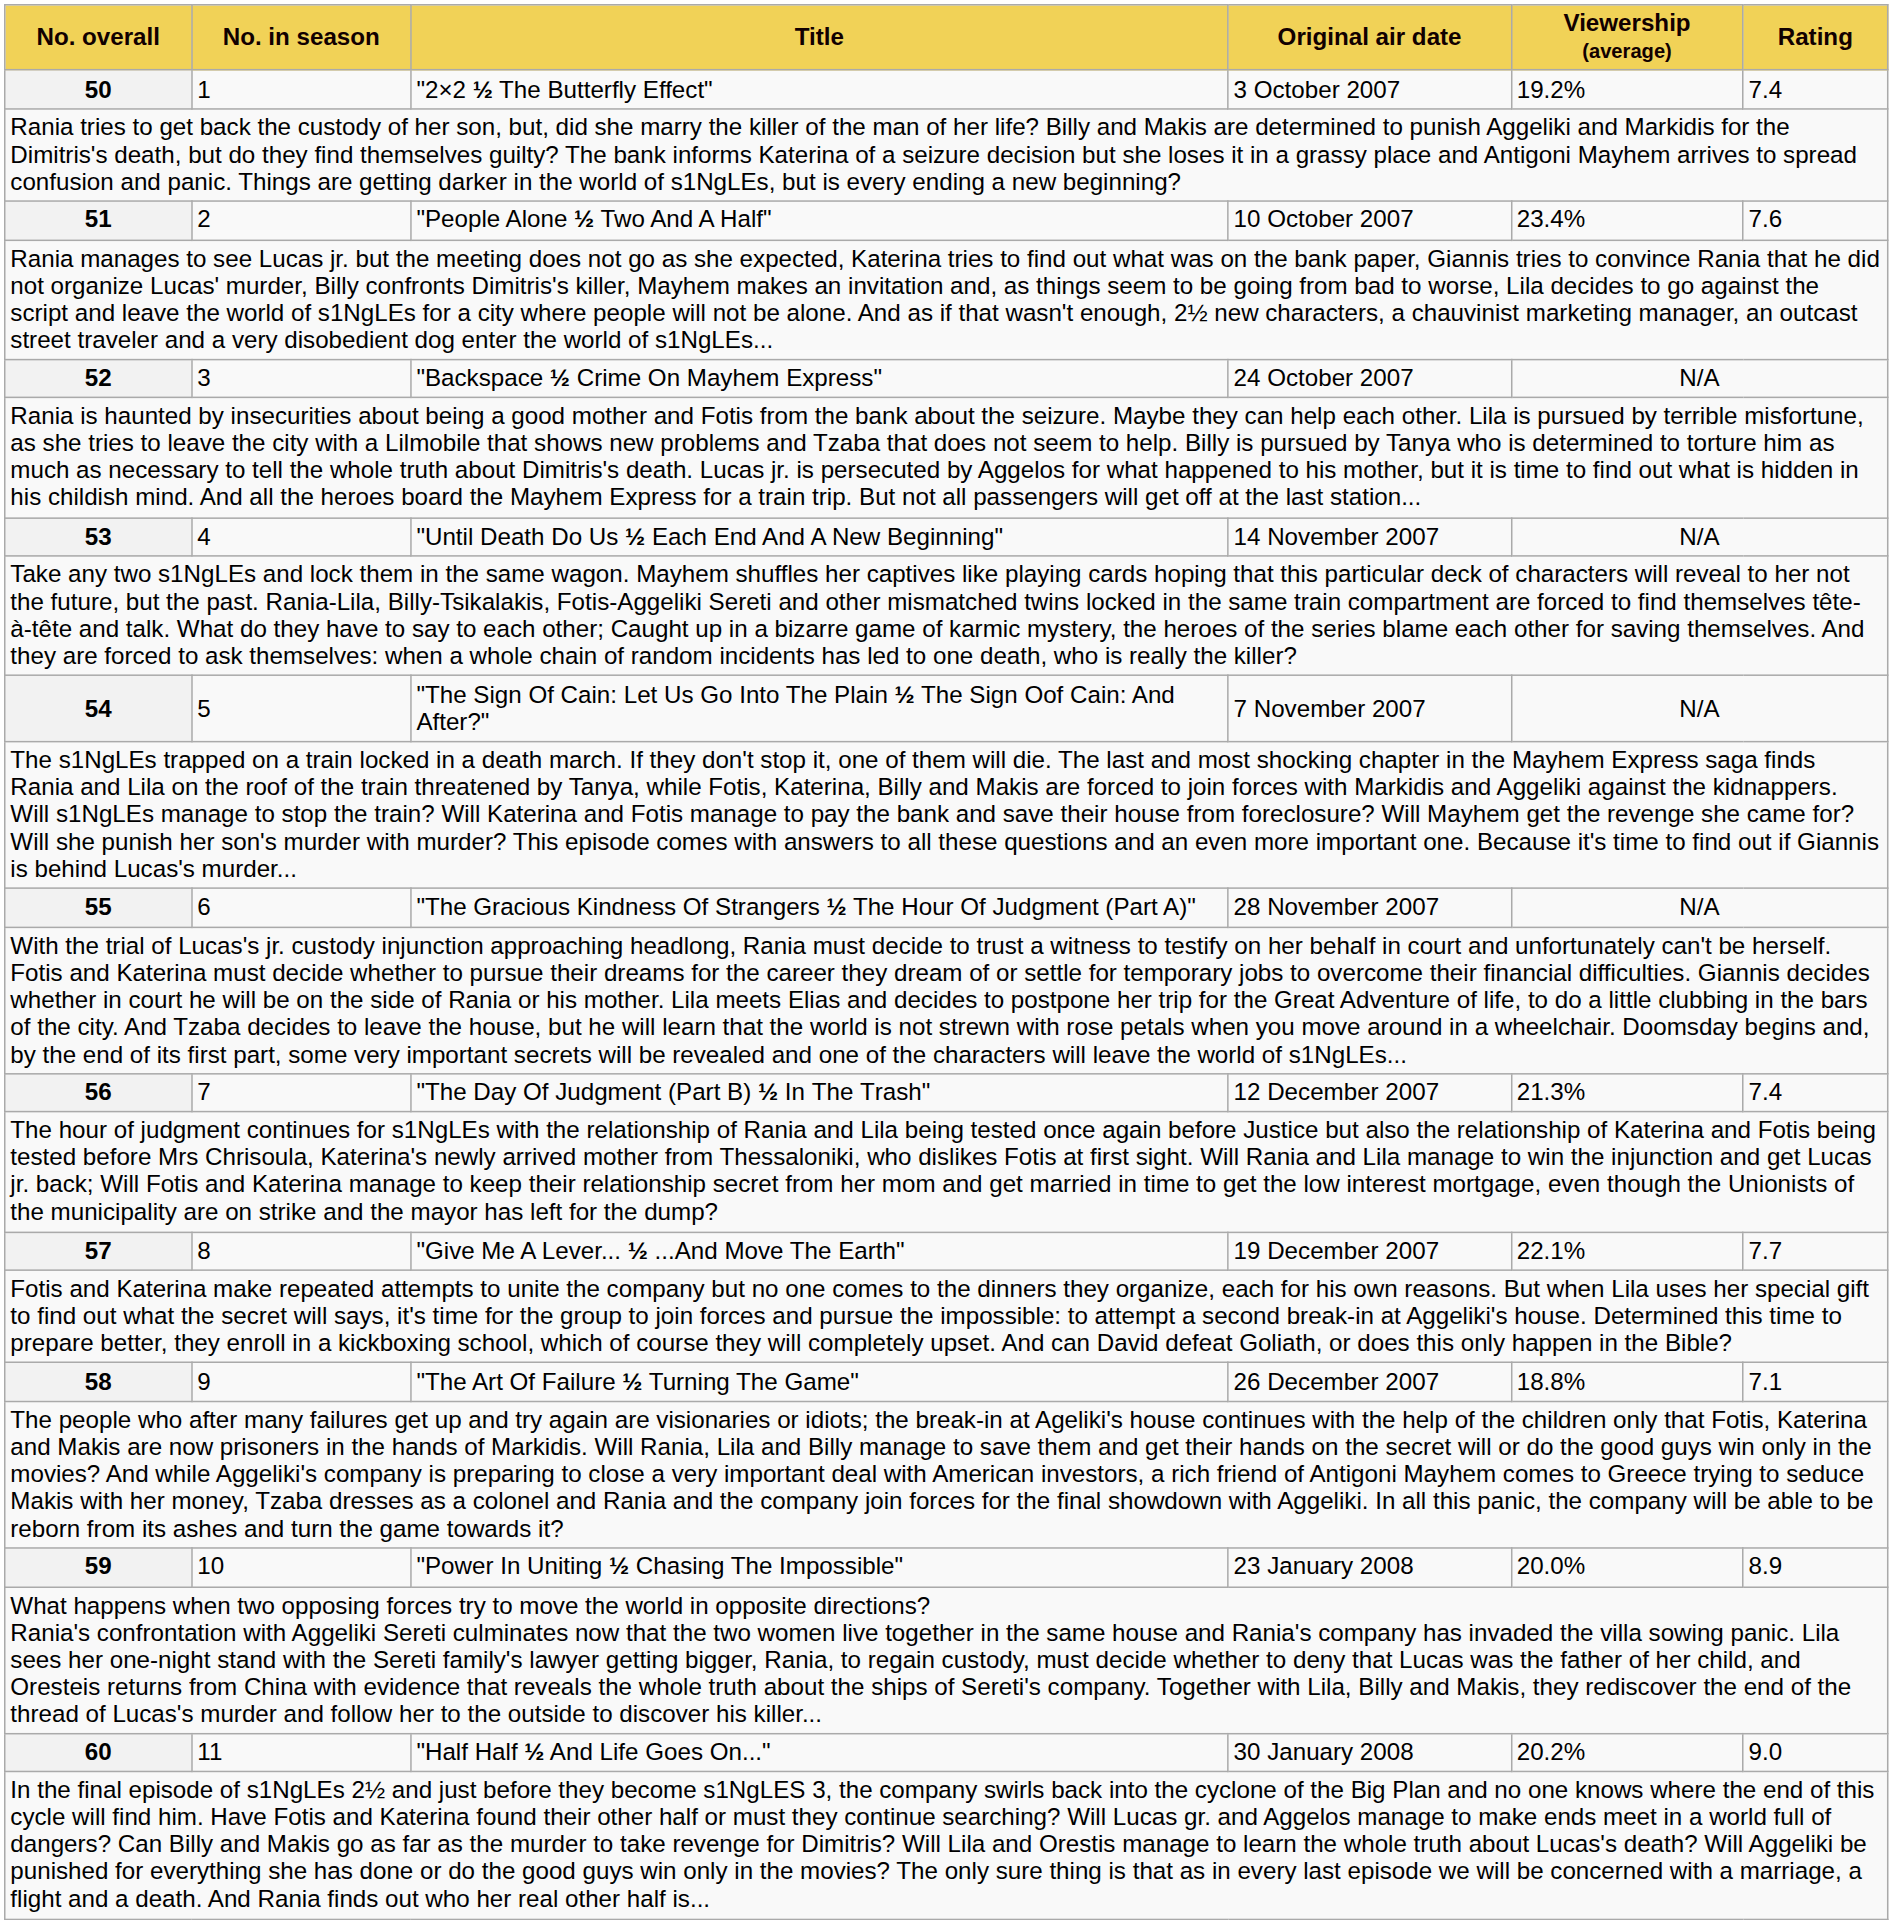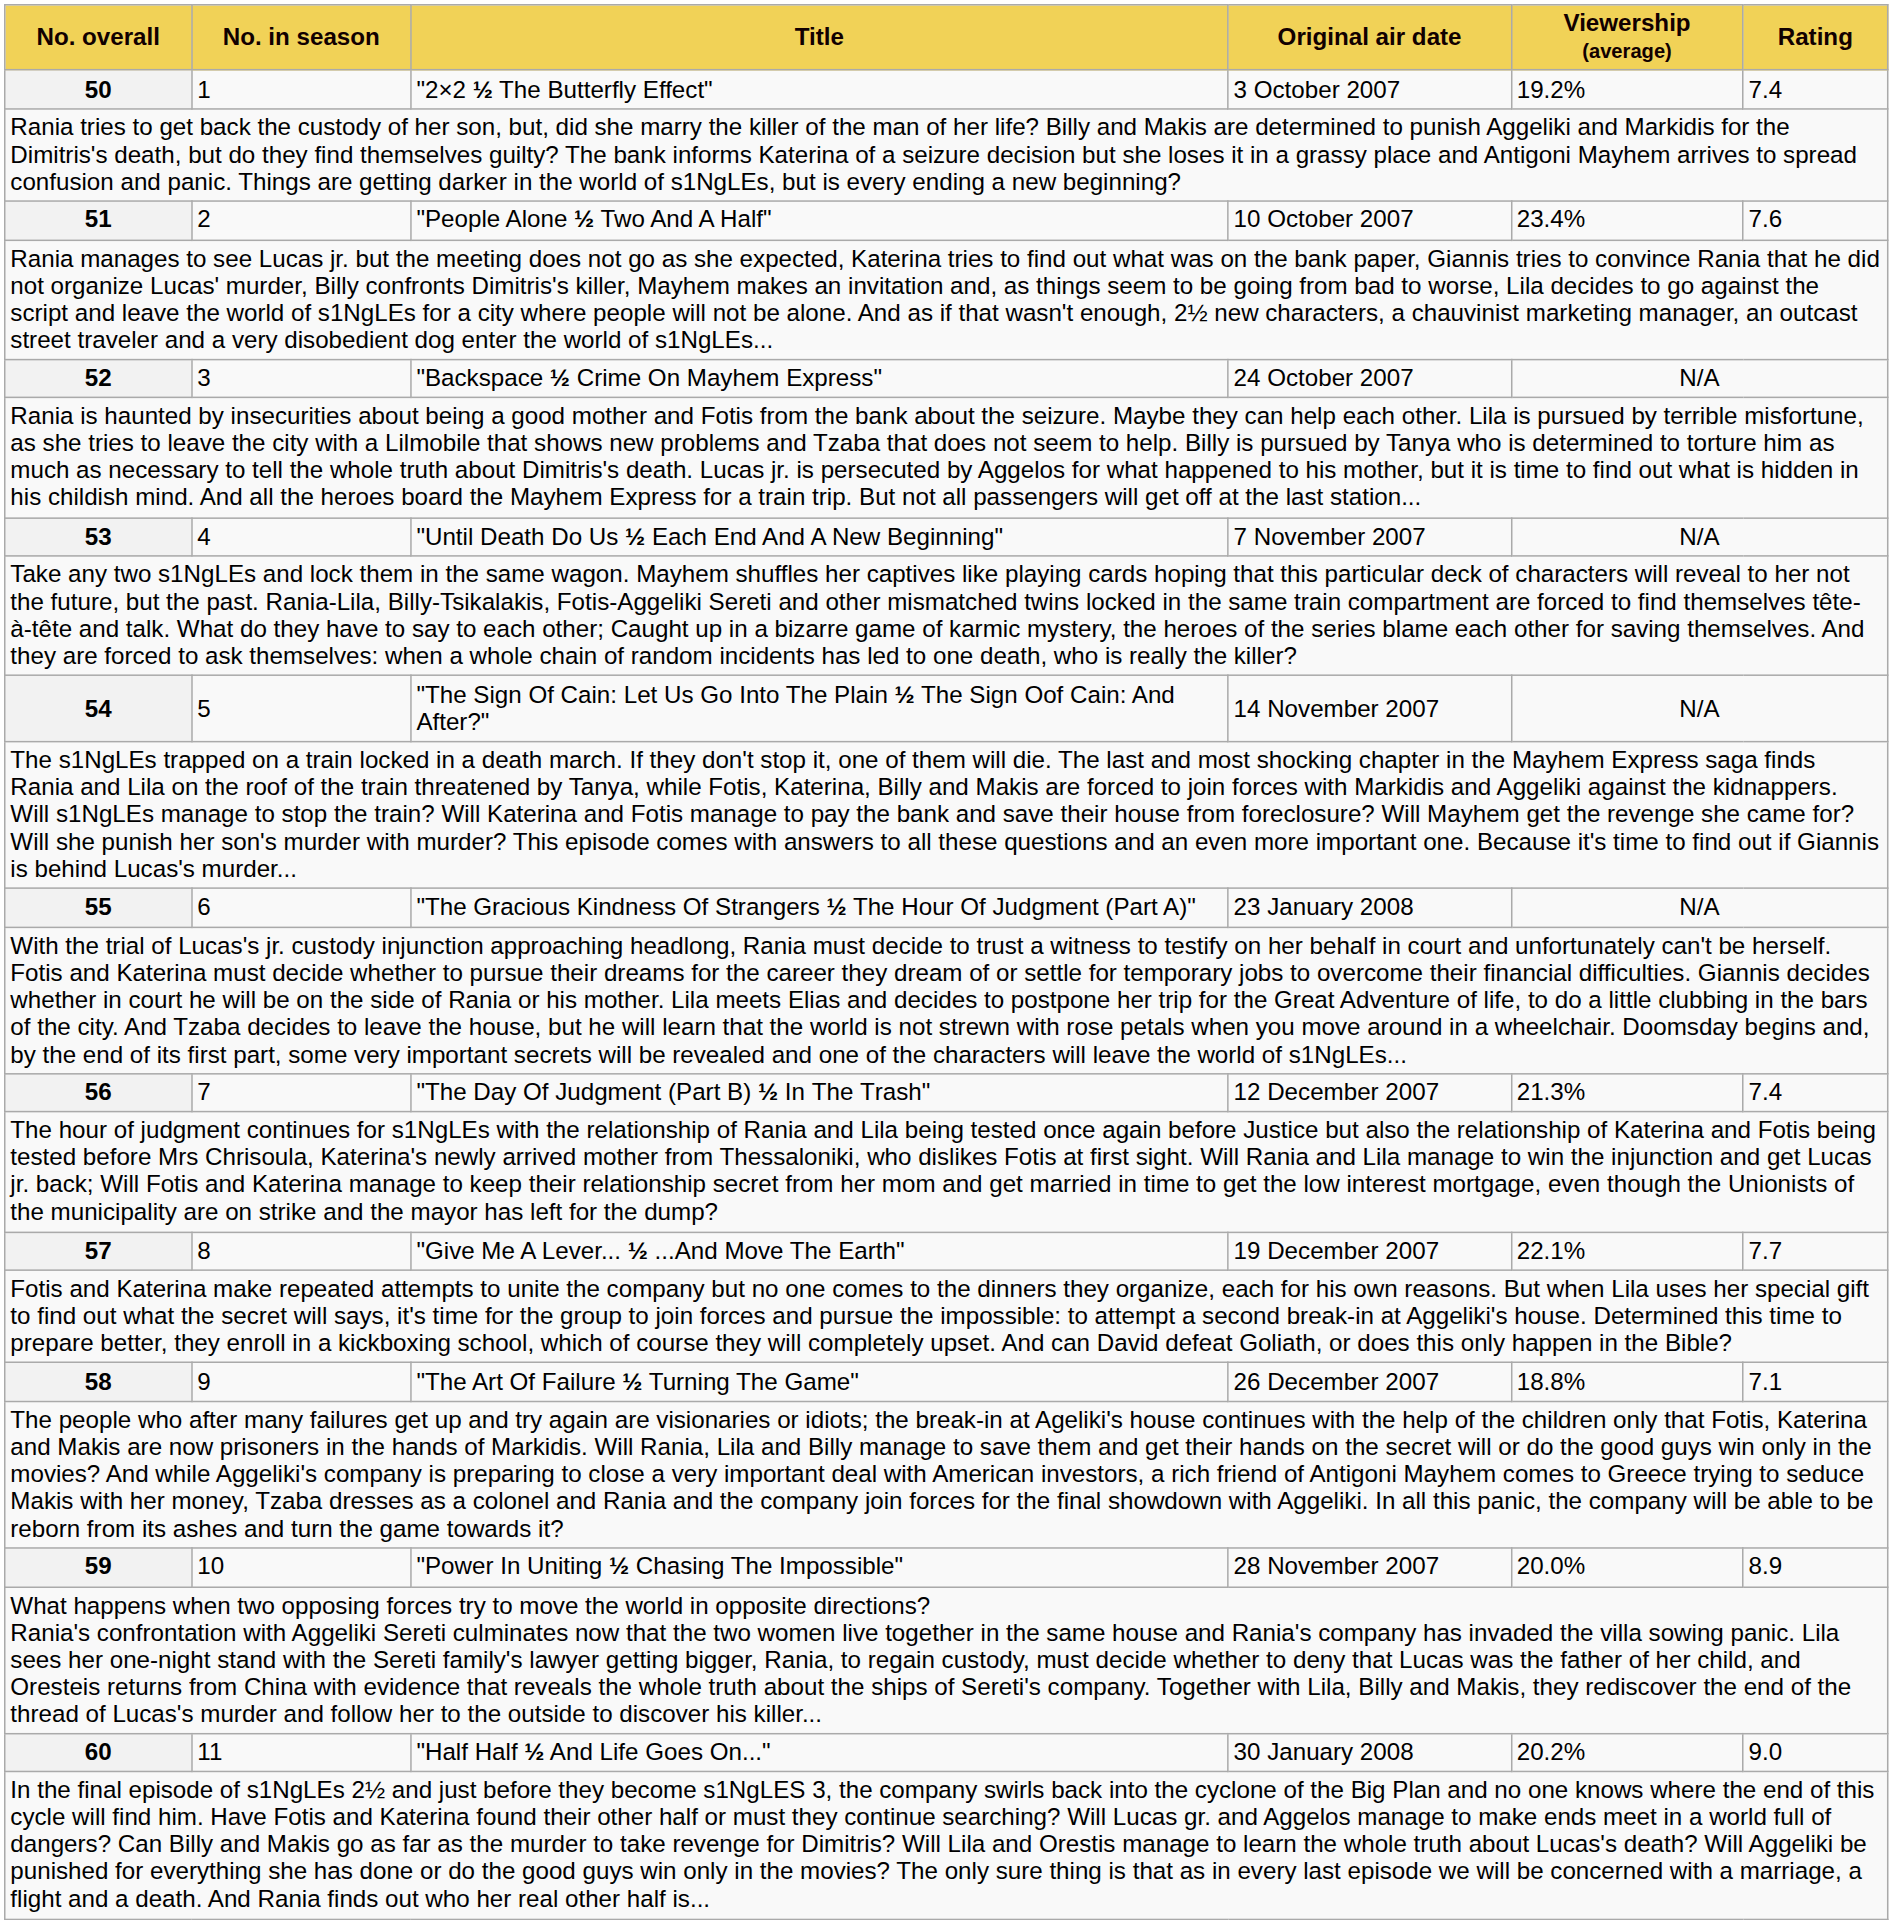53 | Original air date: 14 November 2007 -> 7 November 2007
54 | Original air date: 7 November 2007 -> 14 November 2007
55 | Original air date: 28 November 2007 -> 23 January 2008
59 | Original air date: 23 January 2008 -> 28 November 2007
